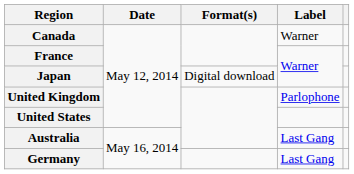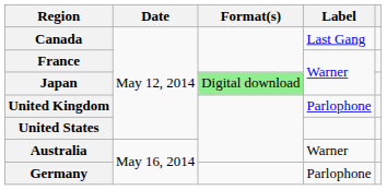Canada | Label: Warner -> Last Gang
Japan | Format(s): no background -> lightgreen background
Australia | Label: Last Gang -> Warner
Germany | Label: Last Gang -> Parlophone
